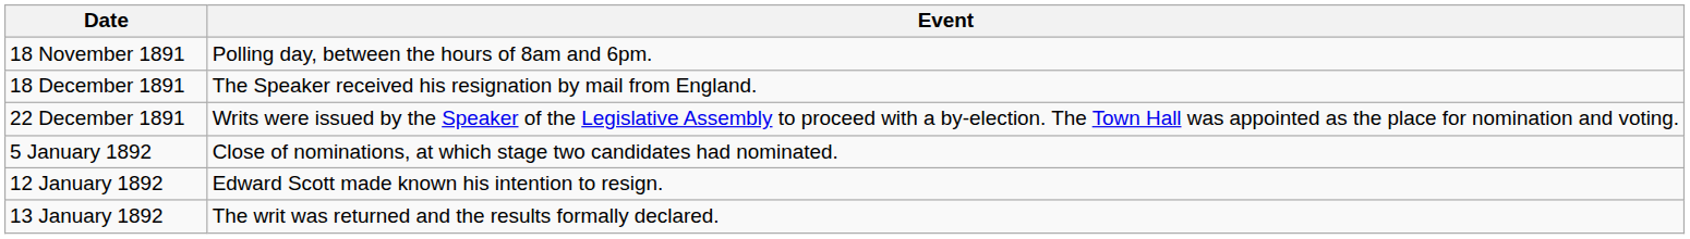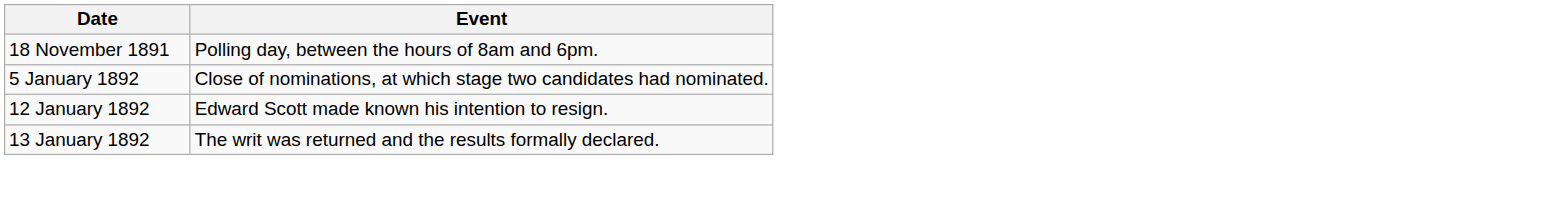- row: 18 December 1891 | The Speaker received his resignation by mail from England.
- row: 22 December 1891 | Writs were issued by the Speaker of the Legislative Assembly to proceed with a by-election. The Town Hall was appointed as the place for nomination and voting.
